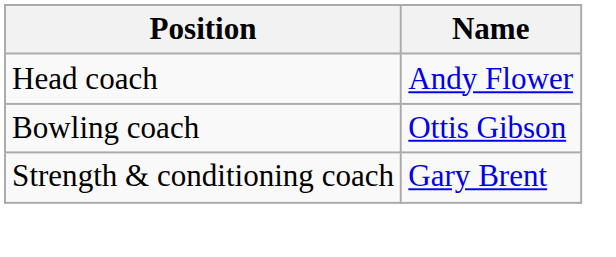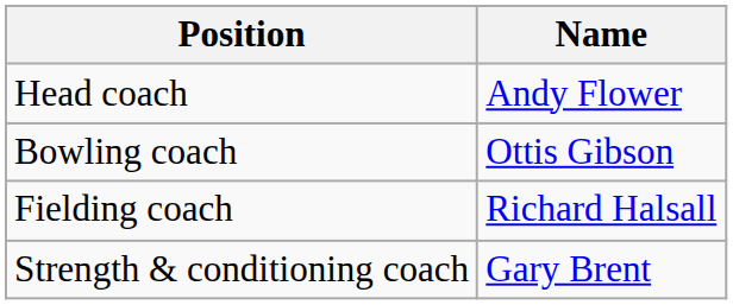+ row: Fielding coach | Richard Halsall
